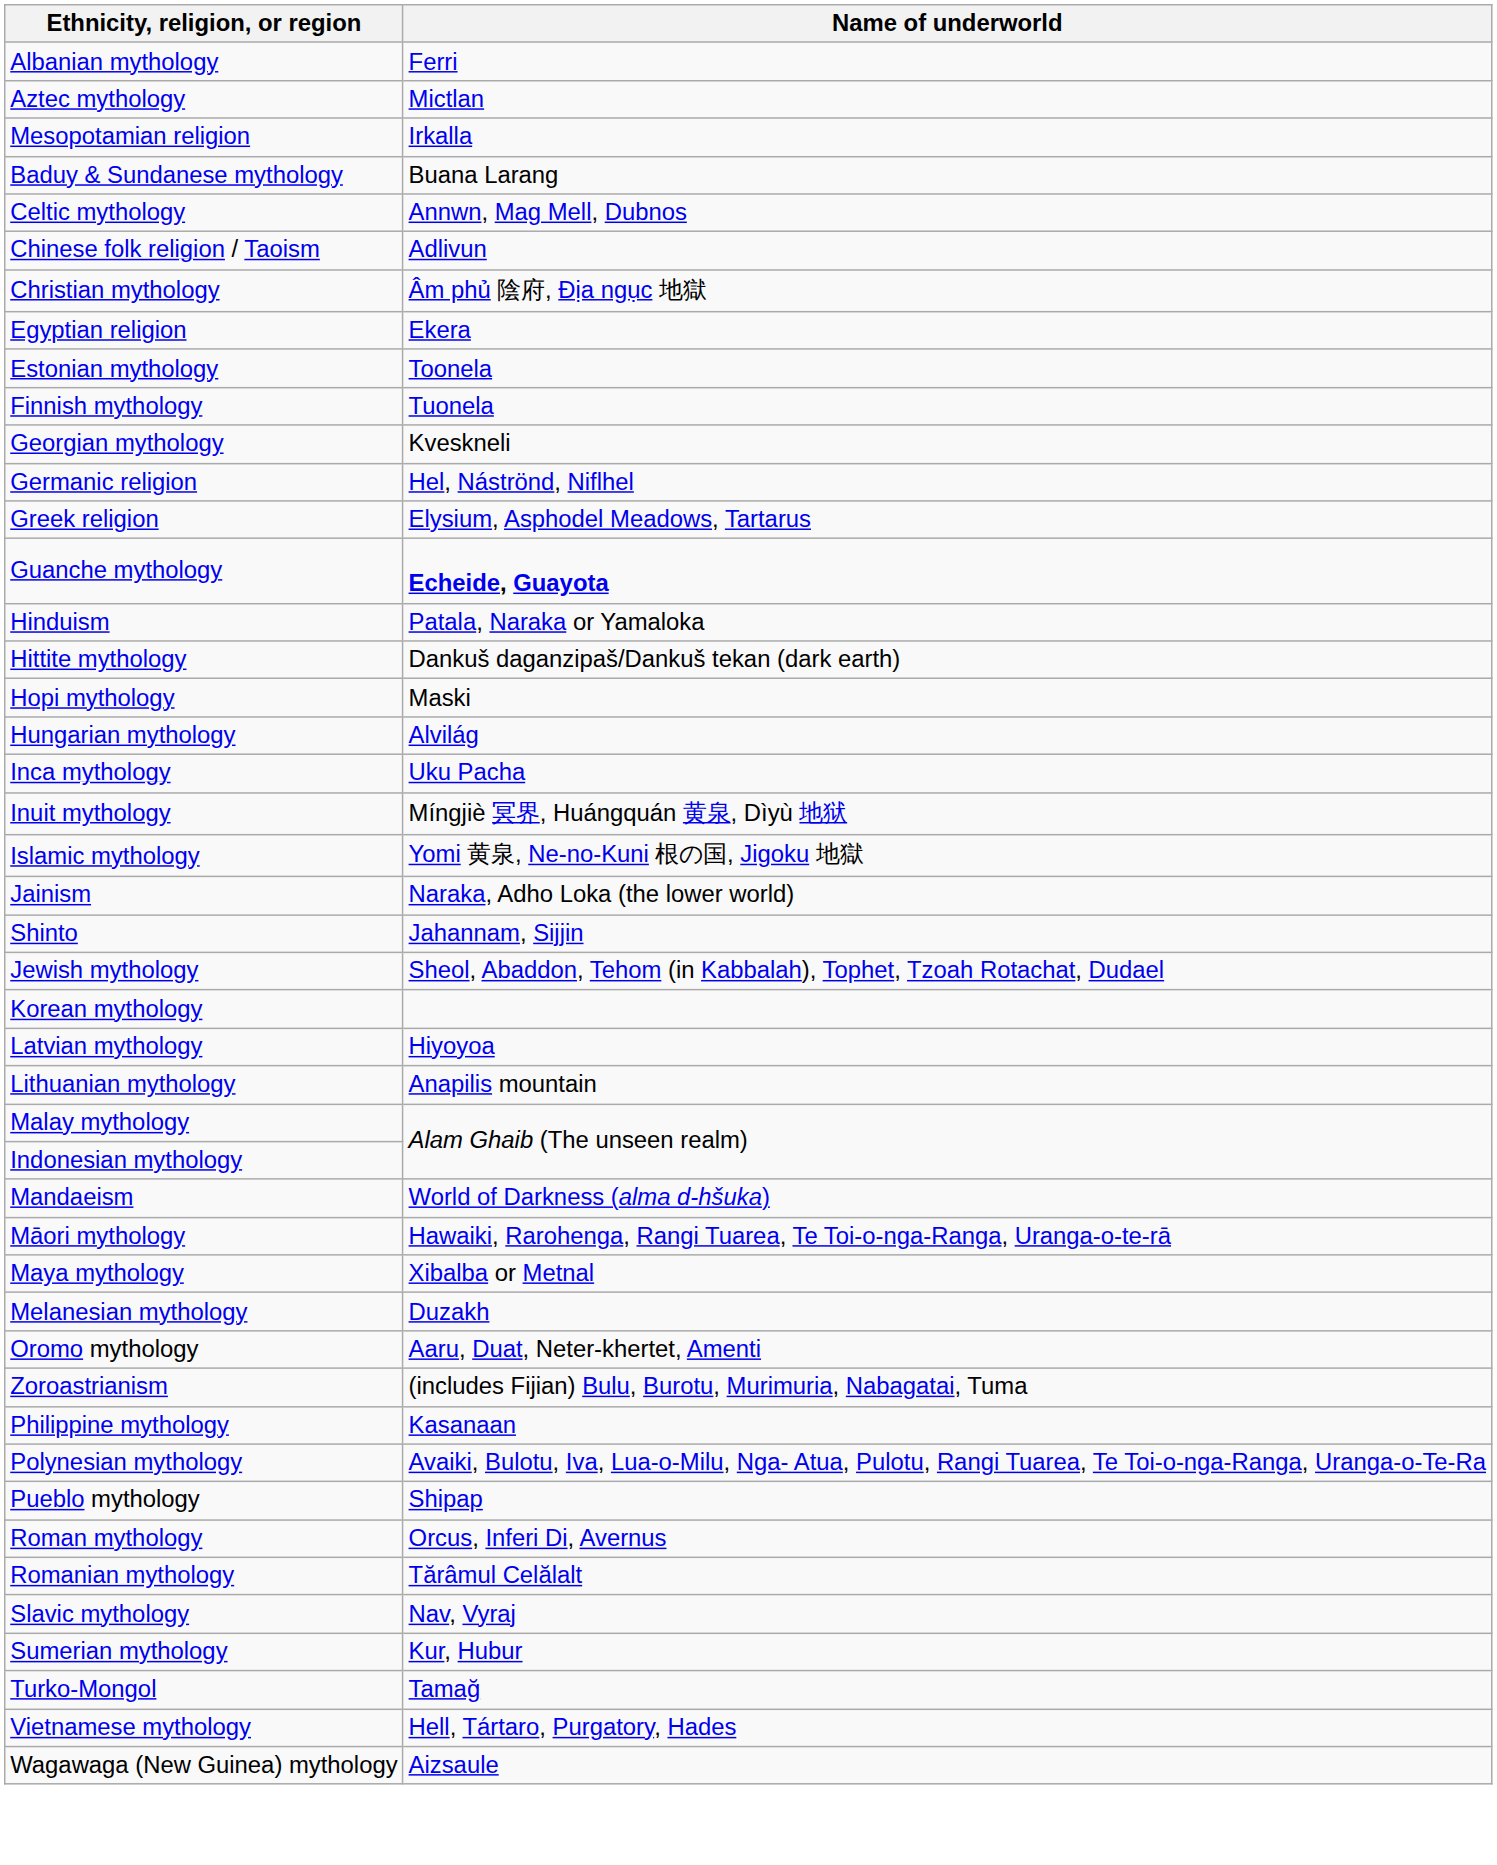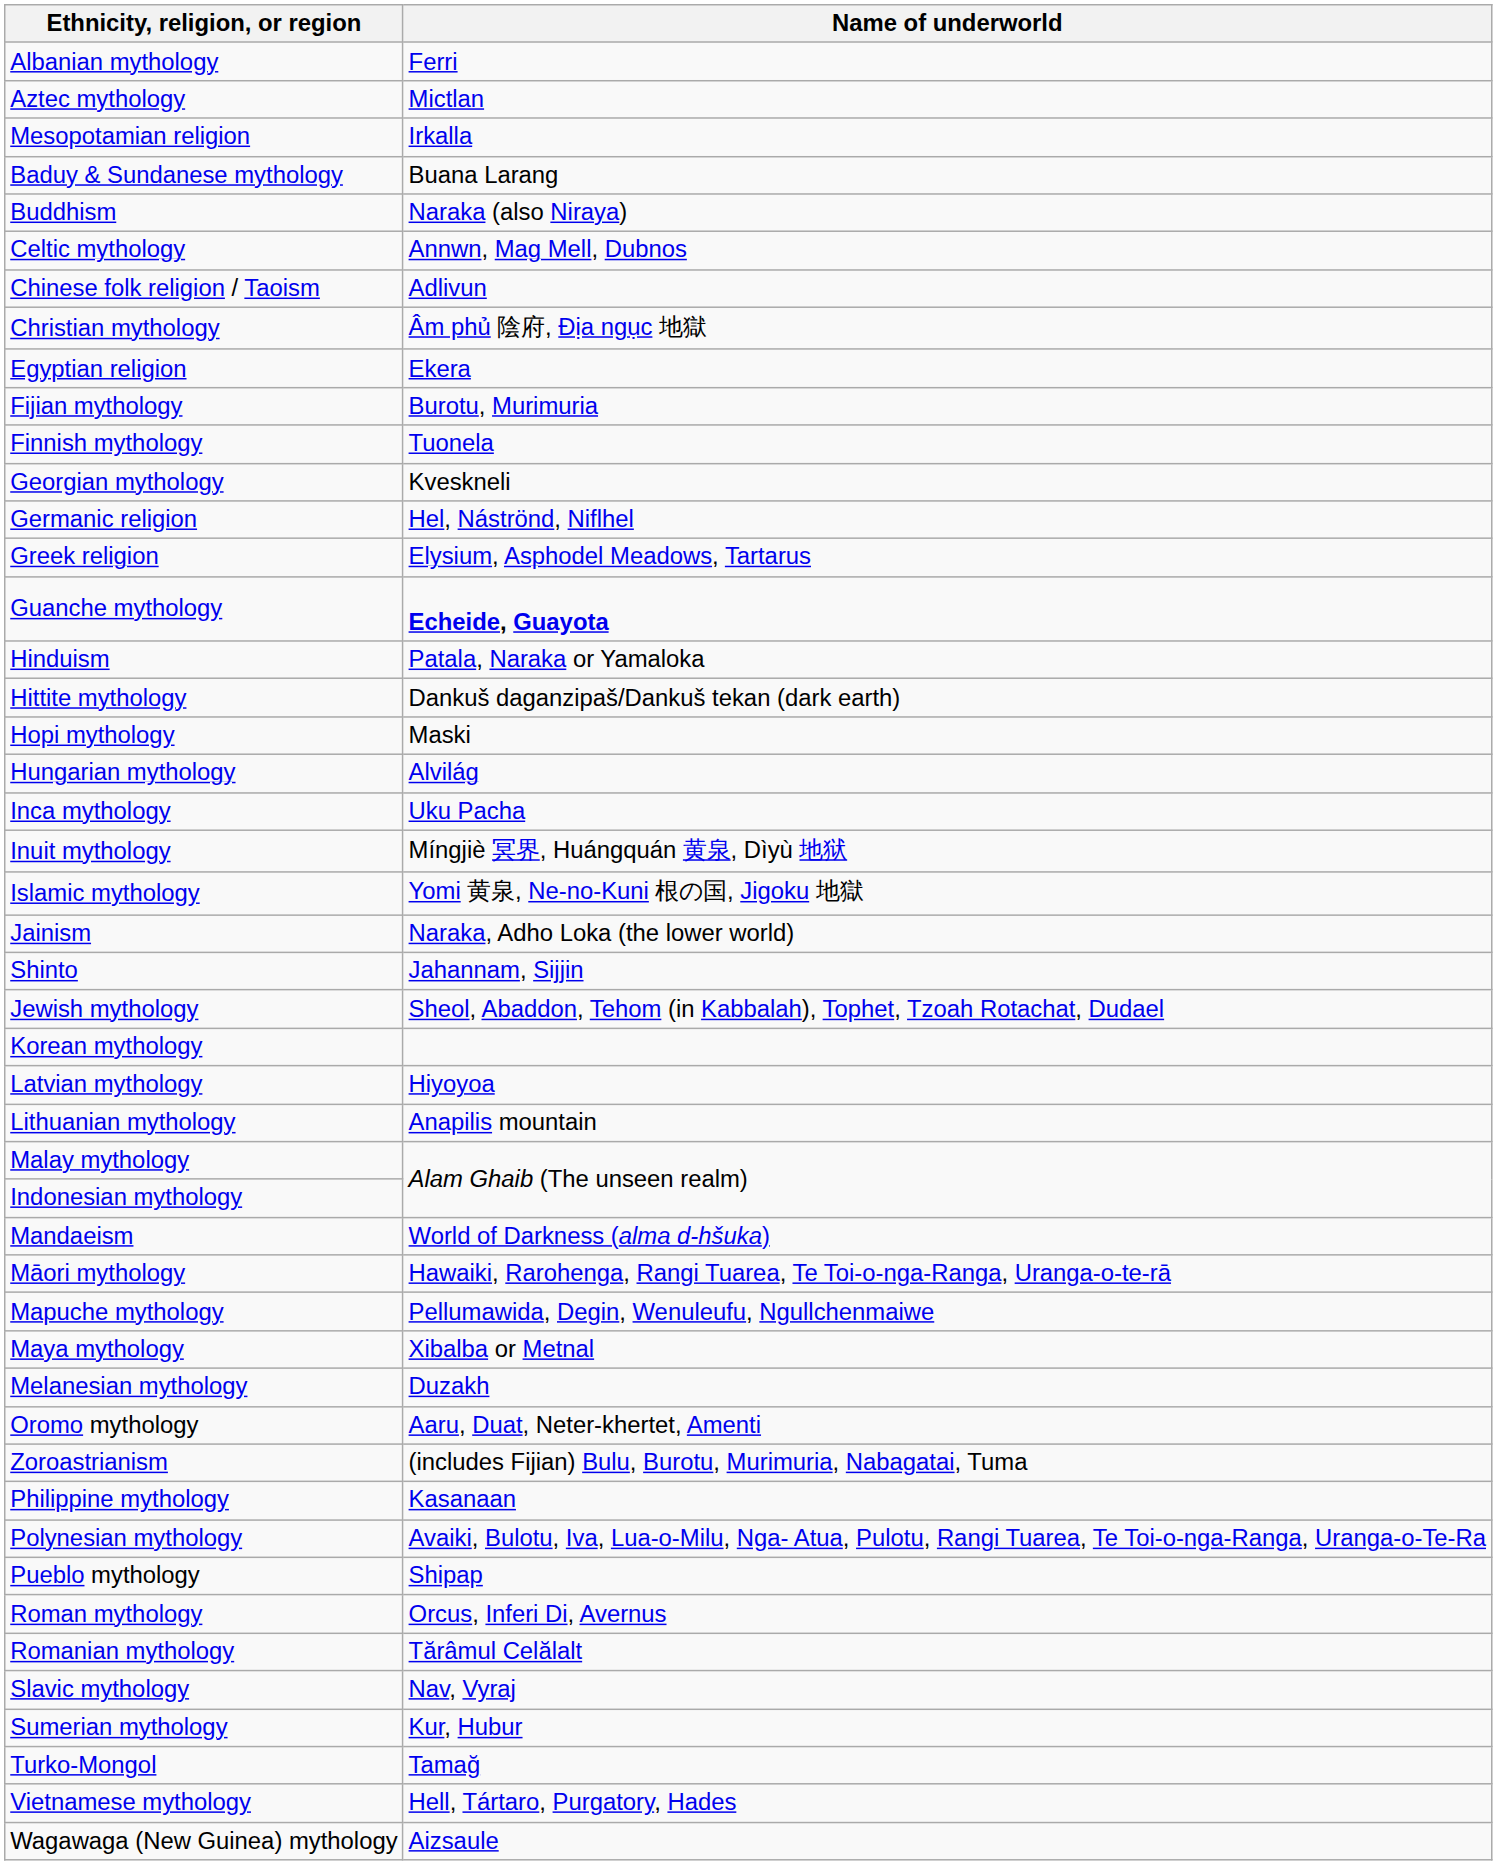+ row: Buddhism | Naraka (also Niraya)
- row: Estonian mythology | Toonela
+ row: Fijian mythology | Burotu, Murimuria
+ row: Mapuche mythology | Pellumawida, Degin, Wenuleufu, Ngullchenmaiwe
